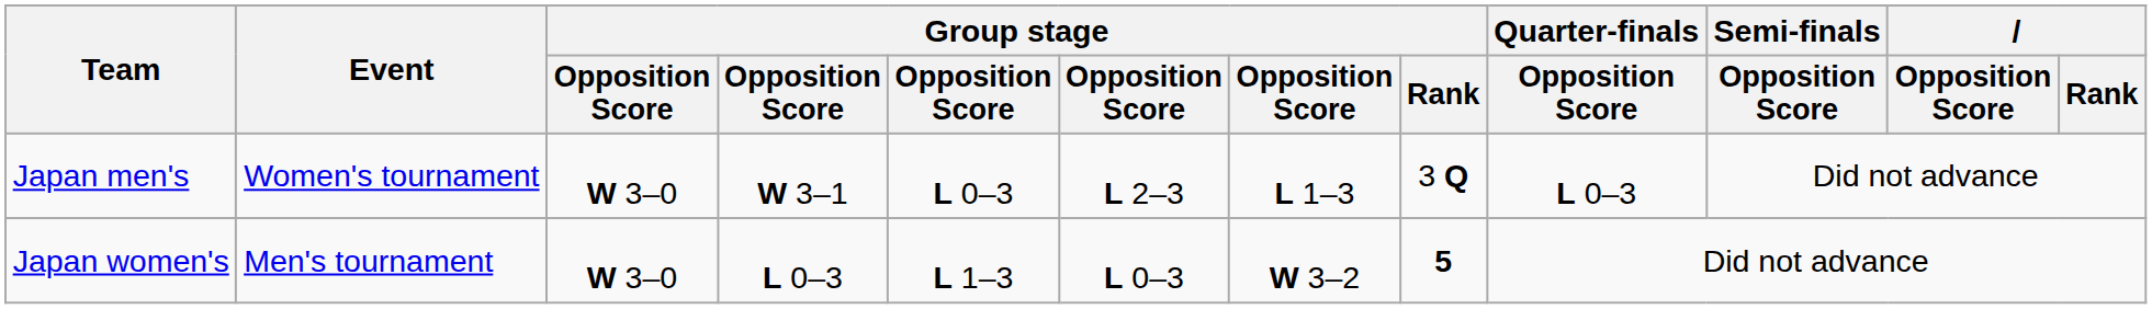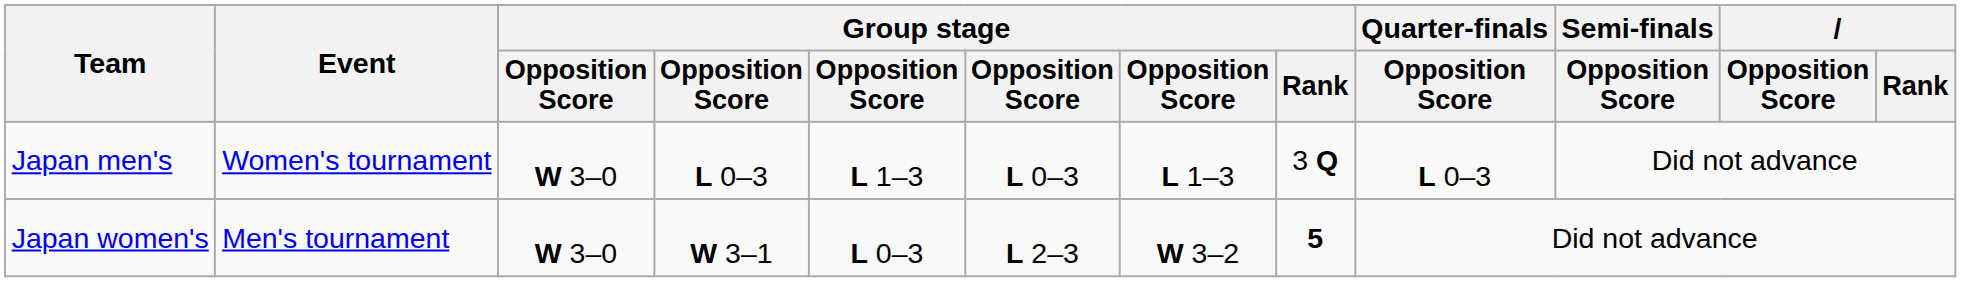Japan men's | column 4: W 3–1 -> L 0–3
Japan men's | column 5: L 0–3 -> L 1–3
Japan men's | column 6: L 2–3 -> L 0–3
Japan women's | column 4: L 0–3 -> W 3–1
Japan women's | column 5: L 1–3 -> L 0–3
Japan women's | column 6: L 0–3 -> L 2–3
